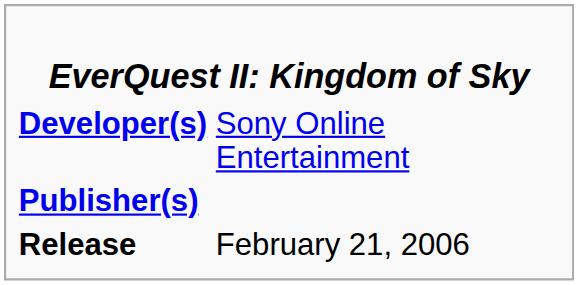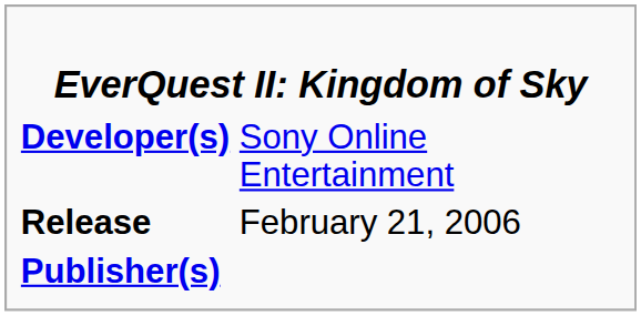rows swapped: Publisher(s) <-> Release
